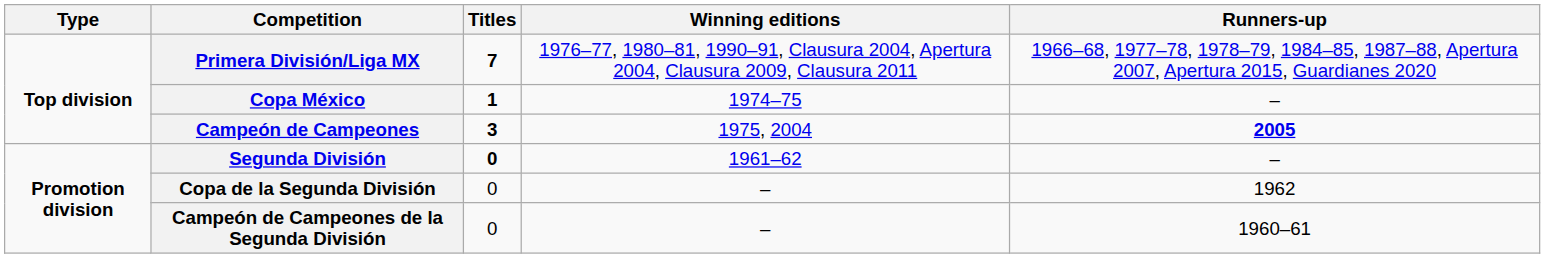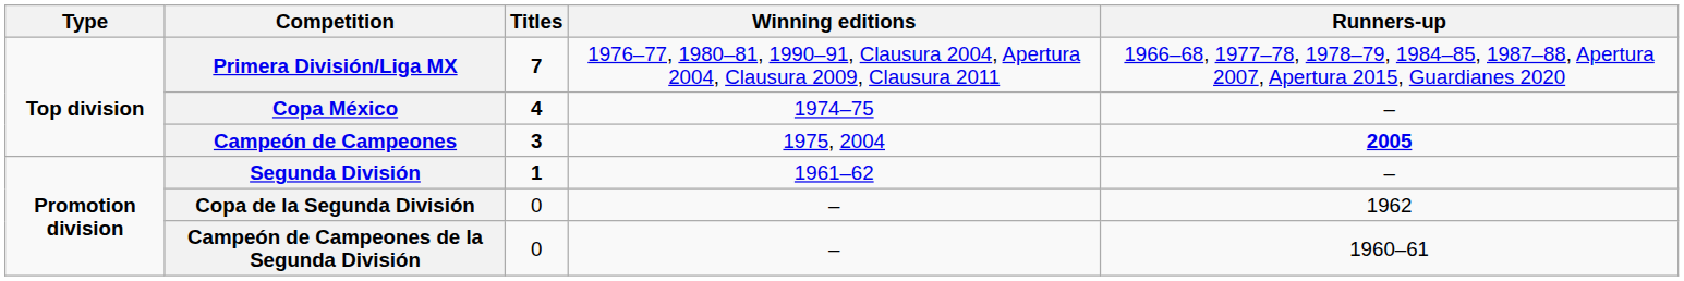Copa México | Titles: 1 -> 4
Segunda División | Titles: 0 -> 1
